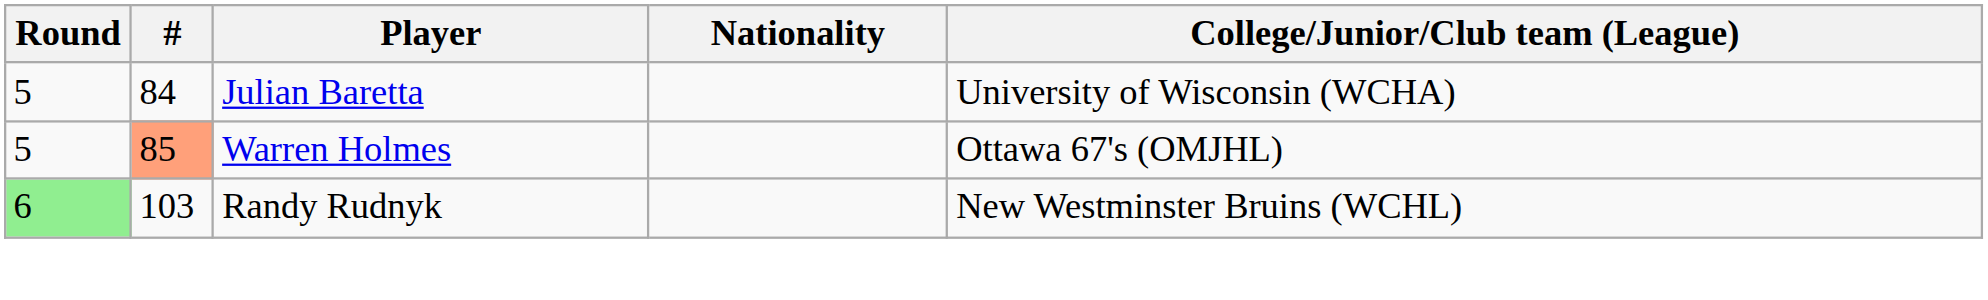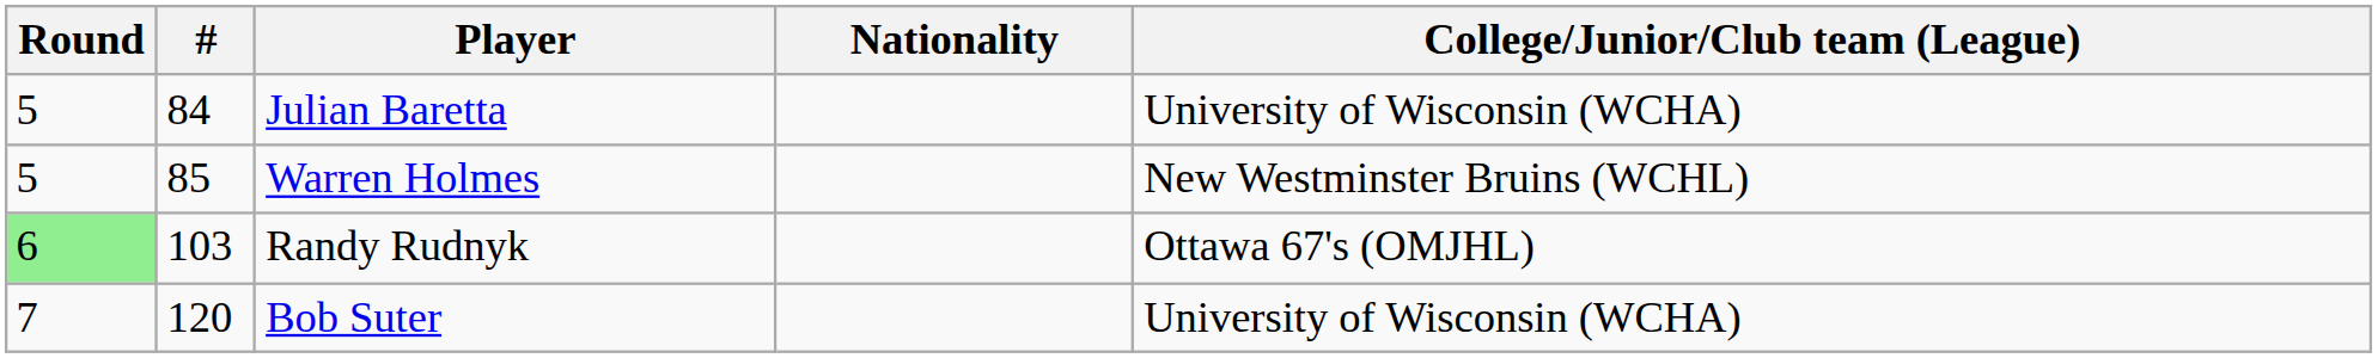Warren Holmes | #: lightsalmon background -> no background
Warren Holmes | College/Junior/Club team (League): Ottawa 67's (OMJHL) -> New Westminster Bruins (WCHL)
Randy Rudnyk | College/Junior/Club team (League): New Westminster Bruins (WCHL) -> Ottawa 67's (OMJHL)
+ row: 7 | 120 | Bob Suter | University of Wisconsin (WCHA)
